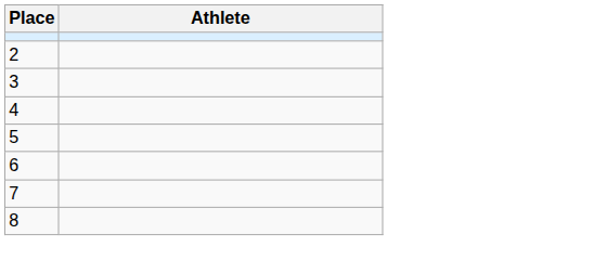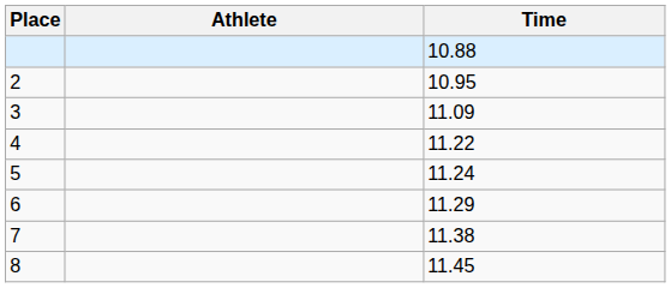+ column: Time | 10.88 | 10.95 | 11.09 | 11.22 | 11.24 | 11.29 | 11.38 | 11.45
